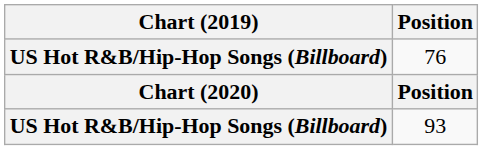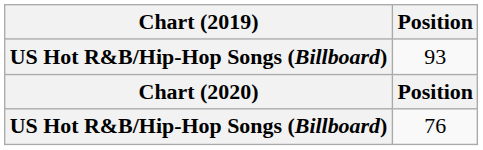rows swapped: 93 <-> 76
